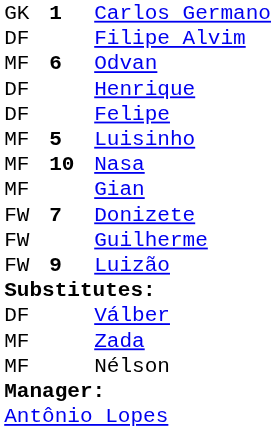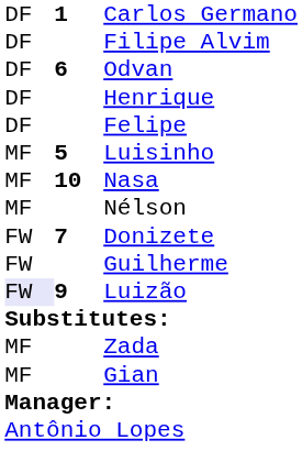Carlos Germano | column 1: GK -> DF
Odvan | column 1: MF -> DF
rows swapped: Gian <-> Nélson
Luizão | column 1: no background -> lavender background
- row: DF | Válber
